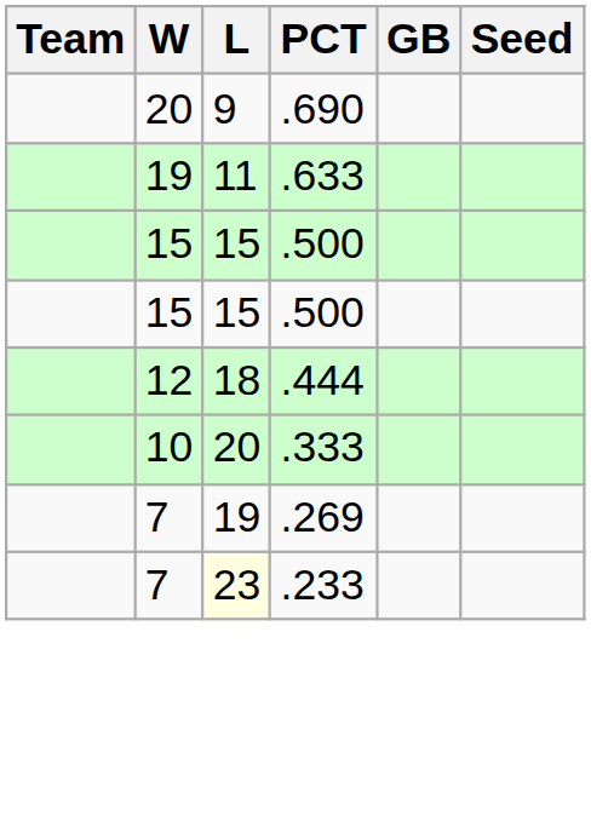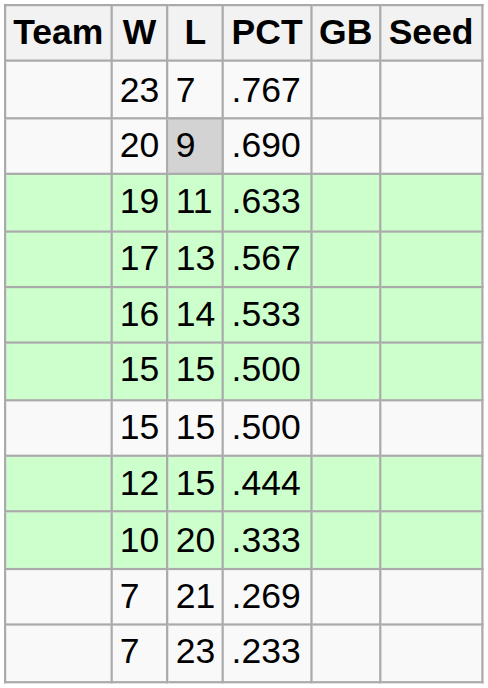+ row: 23 | 7 | .767
.690 | L: no background -> lightgrey background
+ row: 17 | 13 | .567
+ row: 16 | 14 | .533
.444 | L: 18 -> 15
.269 | L: 19 -> 21
.233 | L: lightyellow background -> no background
